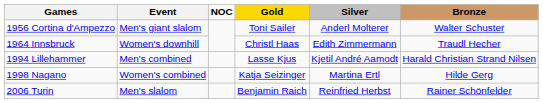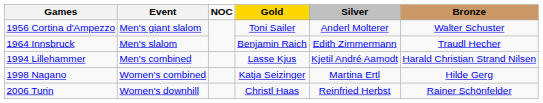1964 Innsbruck | Event: Women's downhill -> Men's slalom
1964 Innsbruck | Gold: Christl Haas -> Benjamin Raich
2006 Turin | Event: Men's slalom -> Women's downhill
2006 Turin | Gold: Benjamin Raich -> Christl Haas
